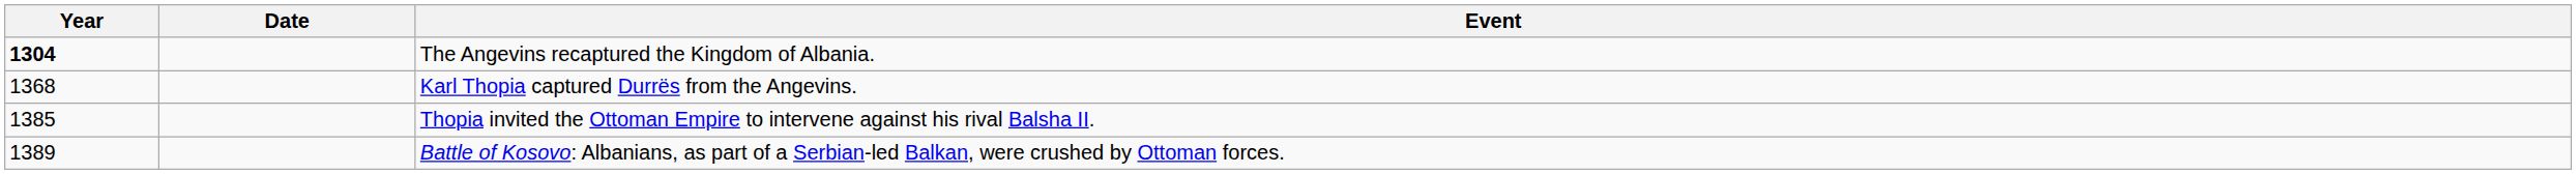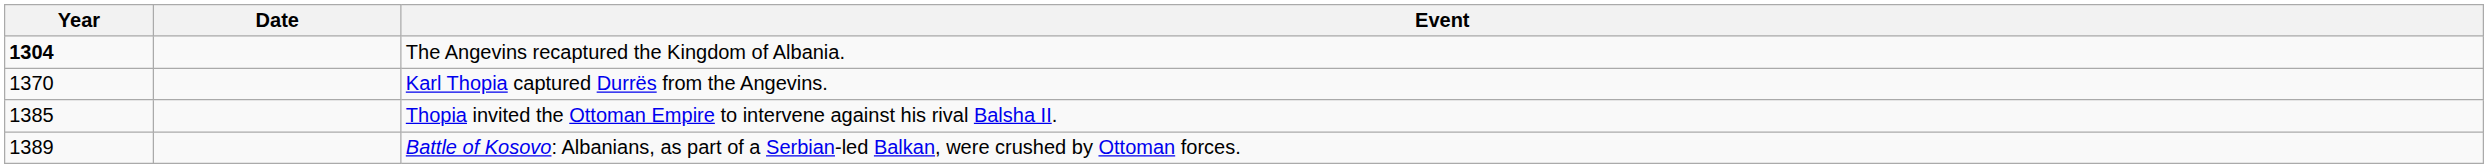Karl Thopia captured Durrës from the Angevins. | Year: 1368 -> 1370
